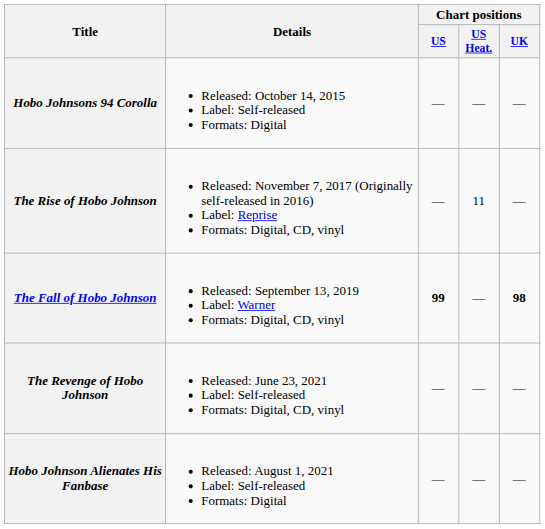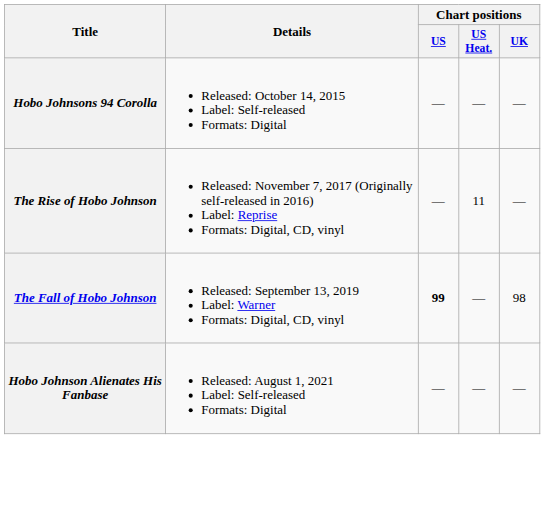The Fall of Hobo Johnson | Chart positions / UK: bold -> normal
- row: The Revenge of Hobo Johnson | Released: June 23, 2021 Label: Self-released Formats: Digital, CD, vinyl | — | — | —
